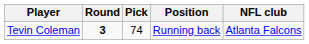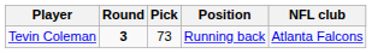Tevin Coleman | Pick: 74 -> 73
